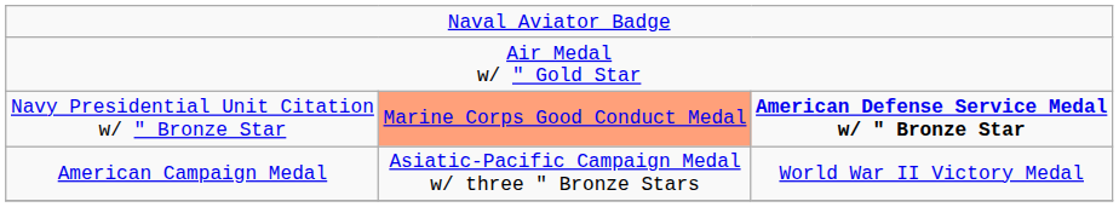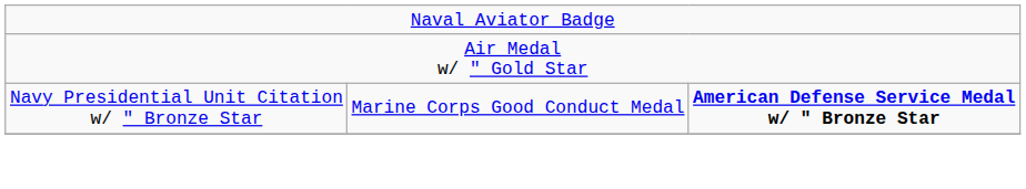Navy Presidential Unit Citation w/ " Bronze Star | column 2: lightsalmon background -> no background
- row: American Campaign Medal | Asiatic-Pacific Campaign Medal w/ three " Bronze Stars | World War II Victory Medal
